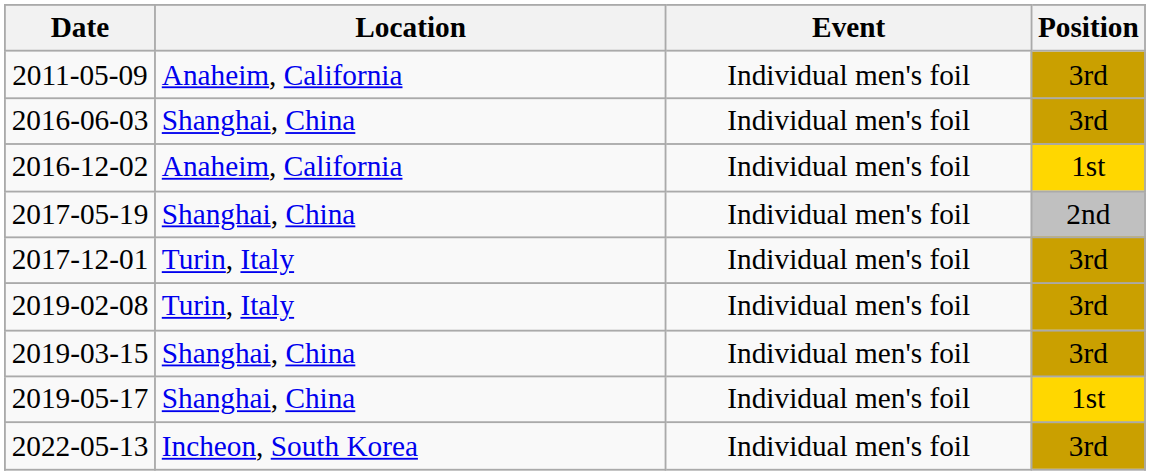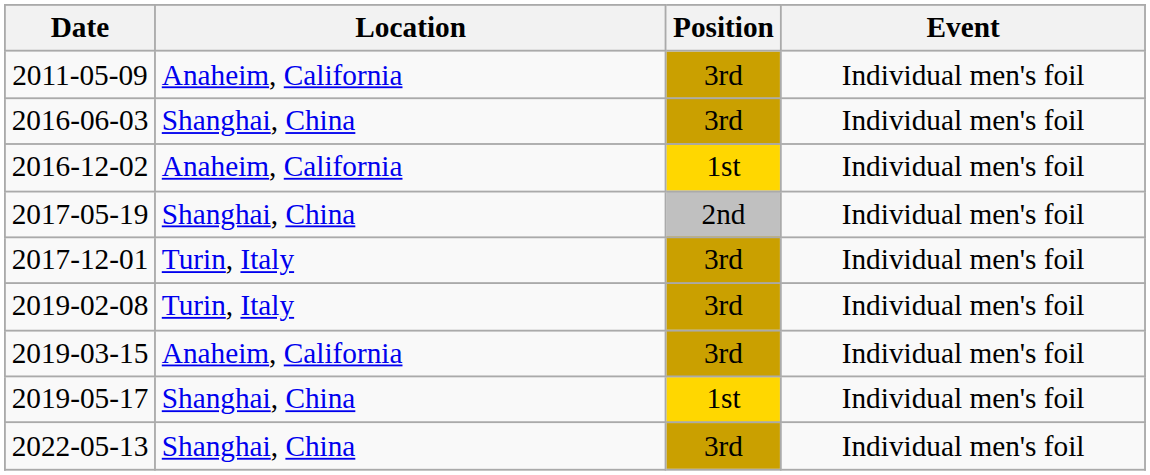columns swapped: Event <-> Position
2019-03-15 | Location: Shanghai, China -> Anaheim, California
2022-05-13 | Location: Incheon, South Korea -> Shanghai, China
